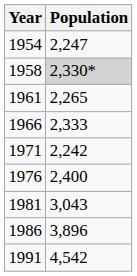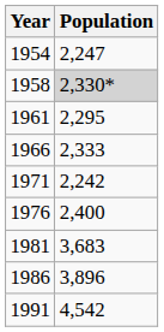1961 | Population: 2,265 -> 2,295
1981 | Population: 3,043 -> 3,683
